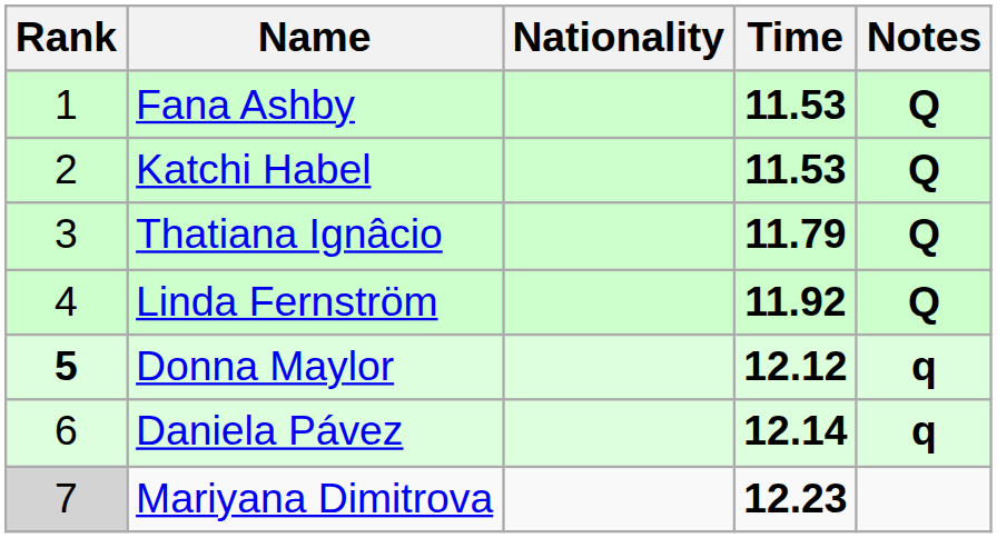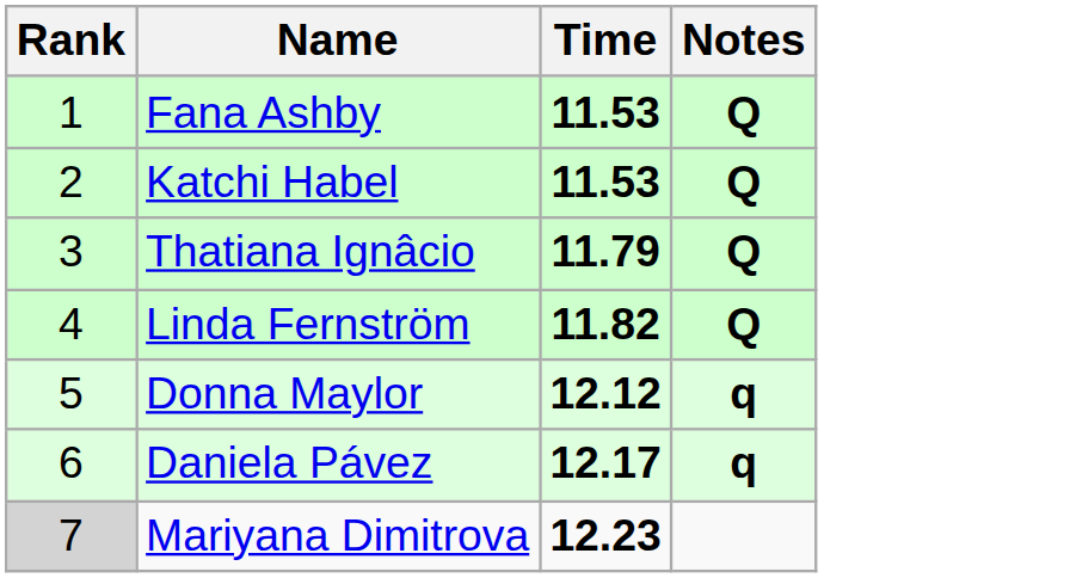- column: Nationality
Linda Fernström | Time: 11.92 -> 11.82
Donna Maylor | Rank: bold -> normal
Daniela Pávez | Time: 12.14 -> 12.17
